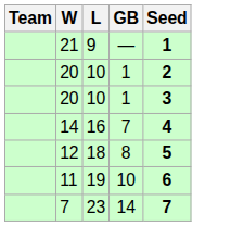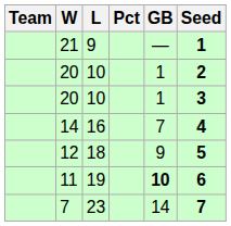+ column: Pct
12 | GB: 8 -> 9
11 | GB: normal -> bold
